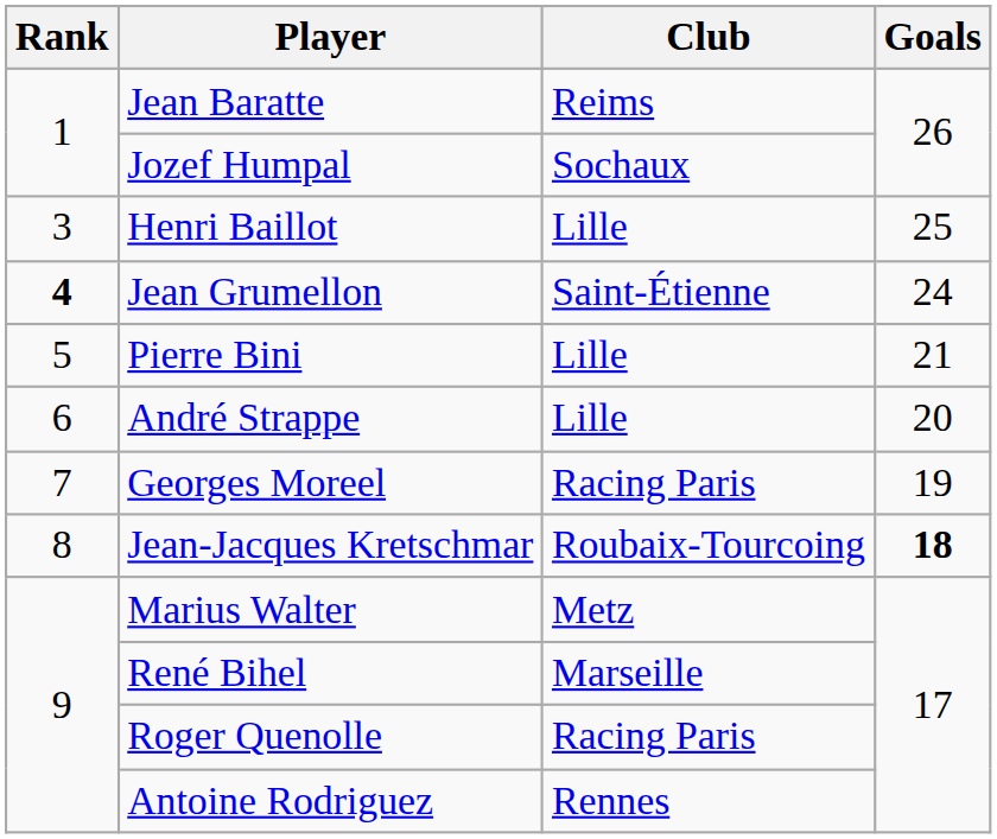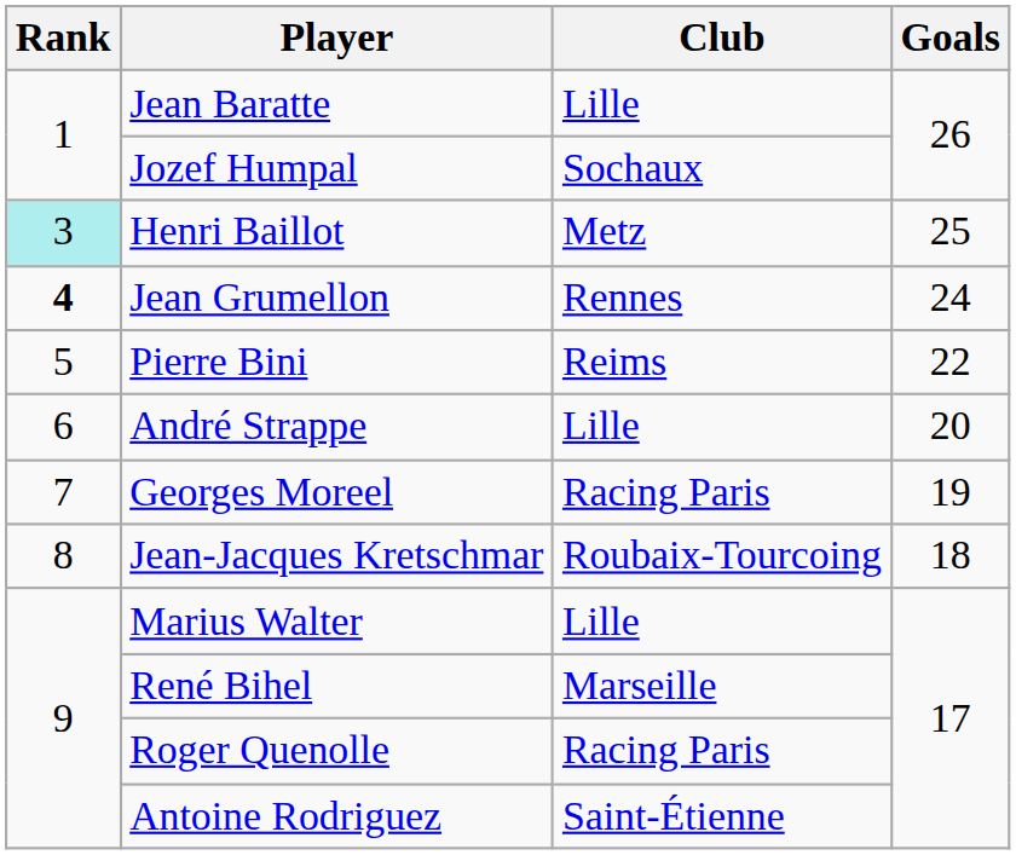Jean Baratte | Club: Reims -> Lille
Henri Baillot | Rank: no background -> paleturquoise background
Henri Baillot | Club: Lille -> Metz
Jean Grumellon | Club: Saint-Étienne -> Rennes
Pierre Bini | Club: Lille -> Reims
Pierre Bini | Goals: 21 -> 22
Jean-Jacques Kretschmar | Goals: bold -> normal
Marius Walter | Club: Metz -> Lille
Antoine Rodriguez | Club: Rennes -> Saint-Étienne
